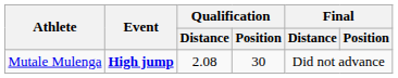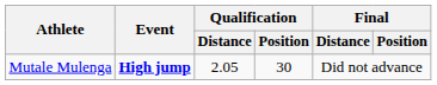Mutale Mulenga | Qualification / Distance: 2.08 -> 2.05
